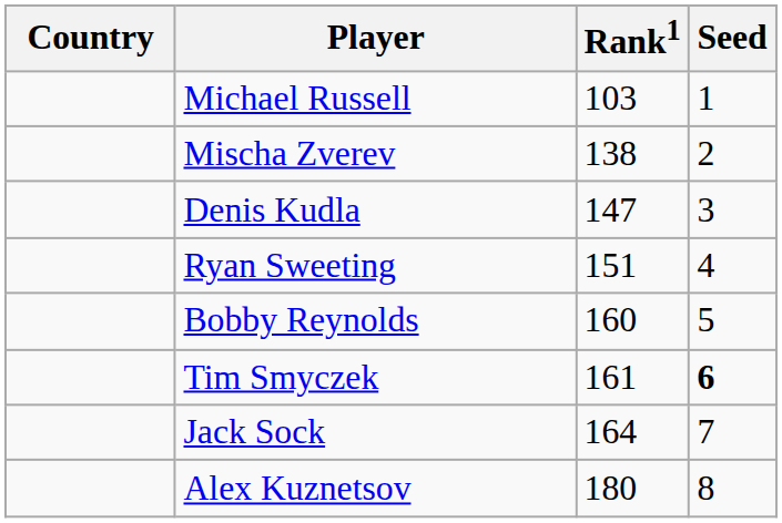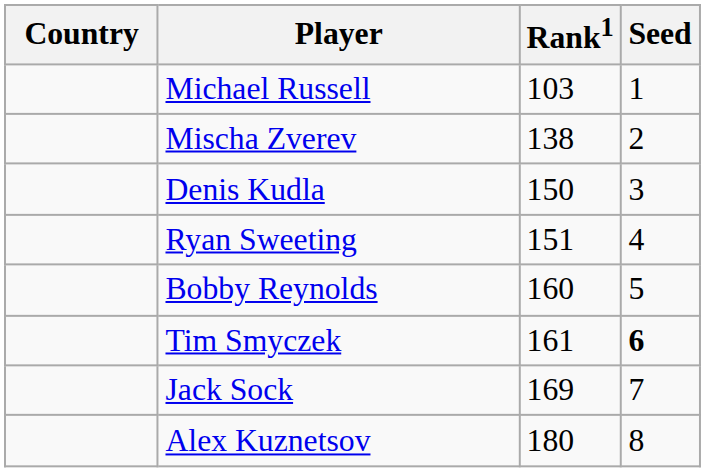Denis Kudla | Rank1: 147 -> 150
Jack Sock | Rank1: 164 -> 169
